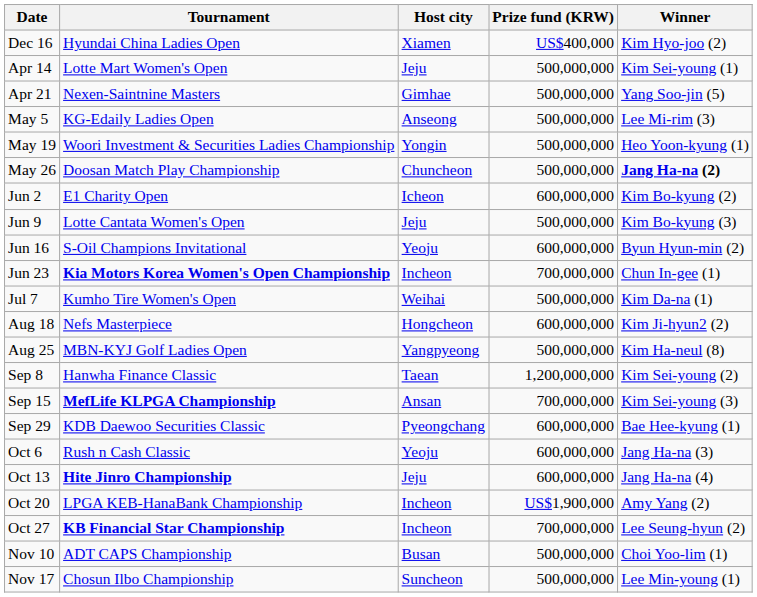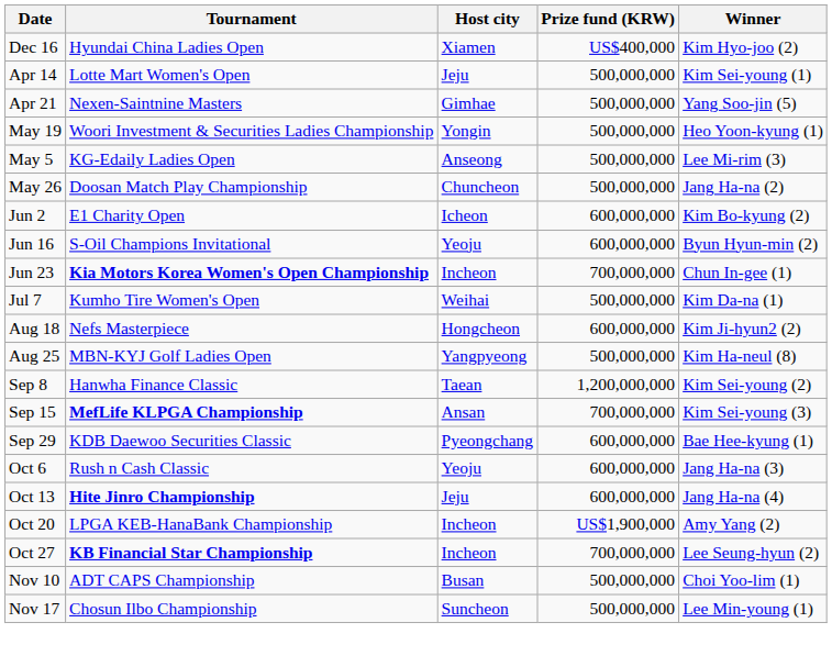rows swapped: May 5 <-> May 19
May 26 | Winner: bold -> normal
- row: Jun 9 | Lotte Cantata Women's Open | Jeju | 500,000,000 | Kim Bo-kyung (3)
